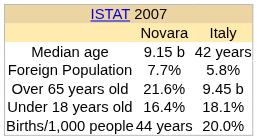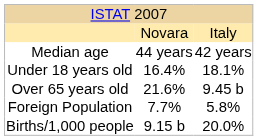Median age | column 2: 9.15 b -> 44 years
rows swapped: Under 18 years old <-> Foreign Population
Births/1,000 people | column 2: 44 years -> 9.15 b
